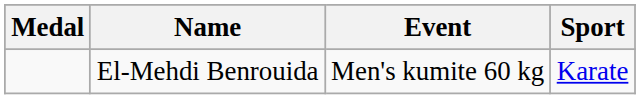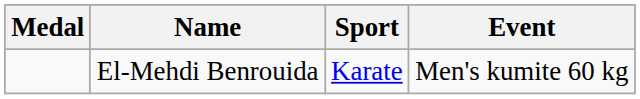columns swapped: Sport <-> Event
